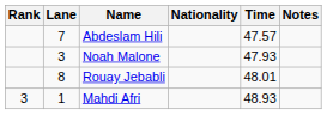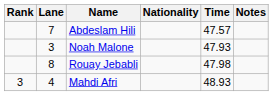Rouay Jebabli | Time: 48.01 -> 47.98
Mahdi Afri | Lane: 1 -> 4
